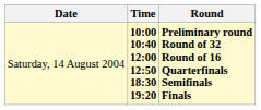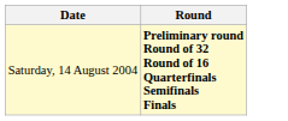- column: Time | 10:00 10:40 12:00 12:50 18:30 19:20
